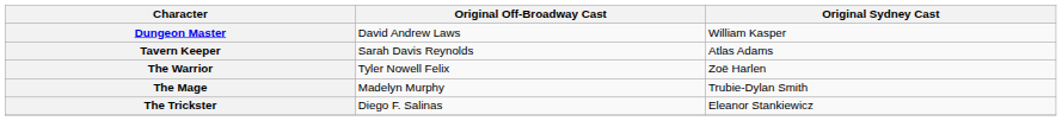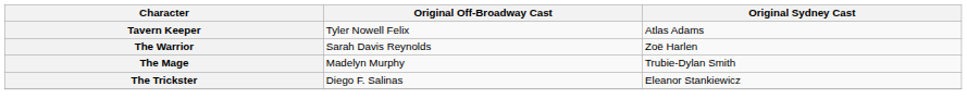- row: Dungeon Master | David Andrew Laws | William Kasper
Tavern Keeper | Original Off-Broadway Cast: Sarah Davis Reynolds -> Tyler Nowell Felix
The Warrior | Original Off-Broadway Cast: Tyler Nowell Felix -> Sarah Davis Reynolds
